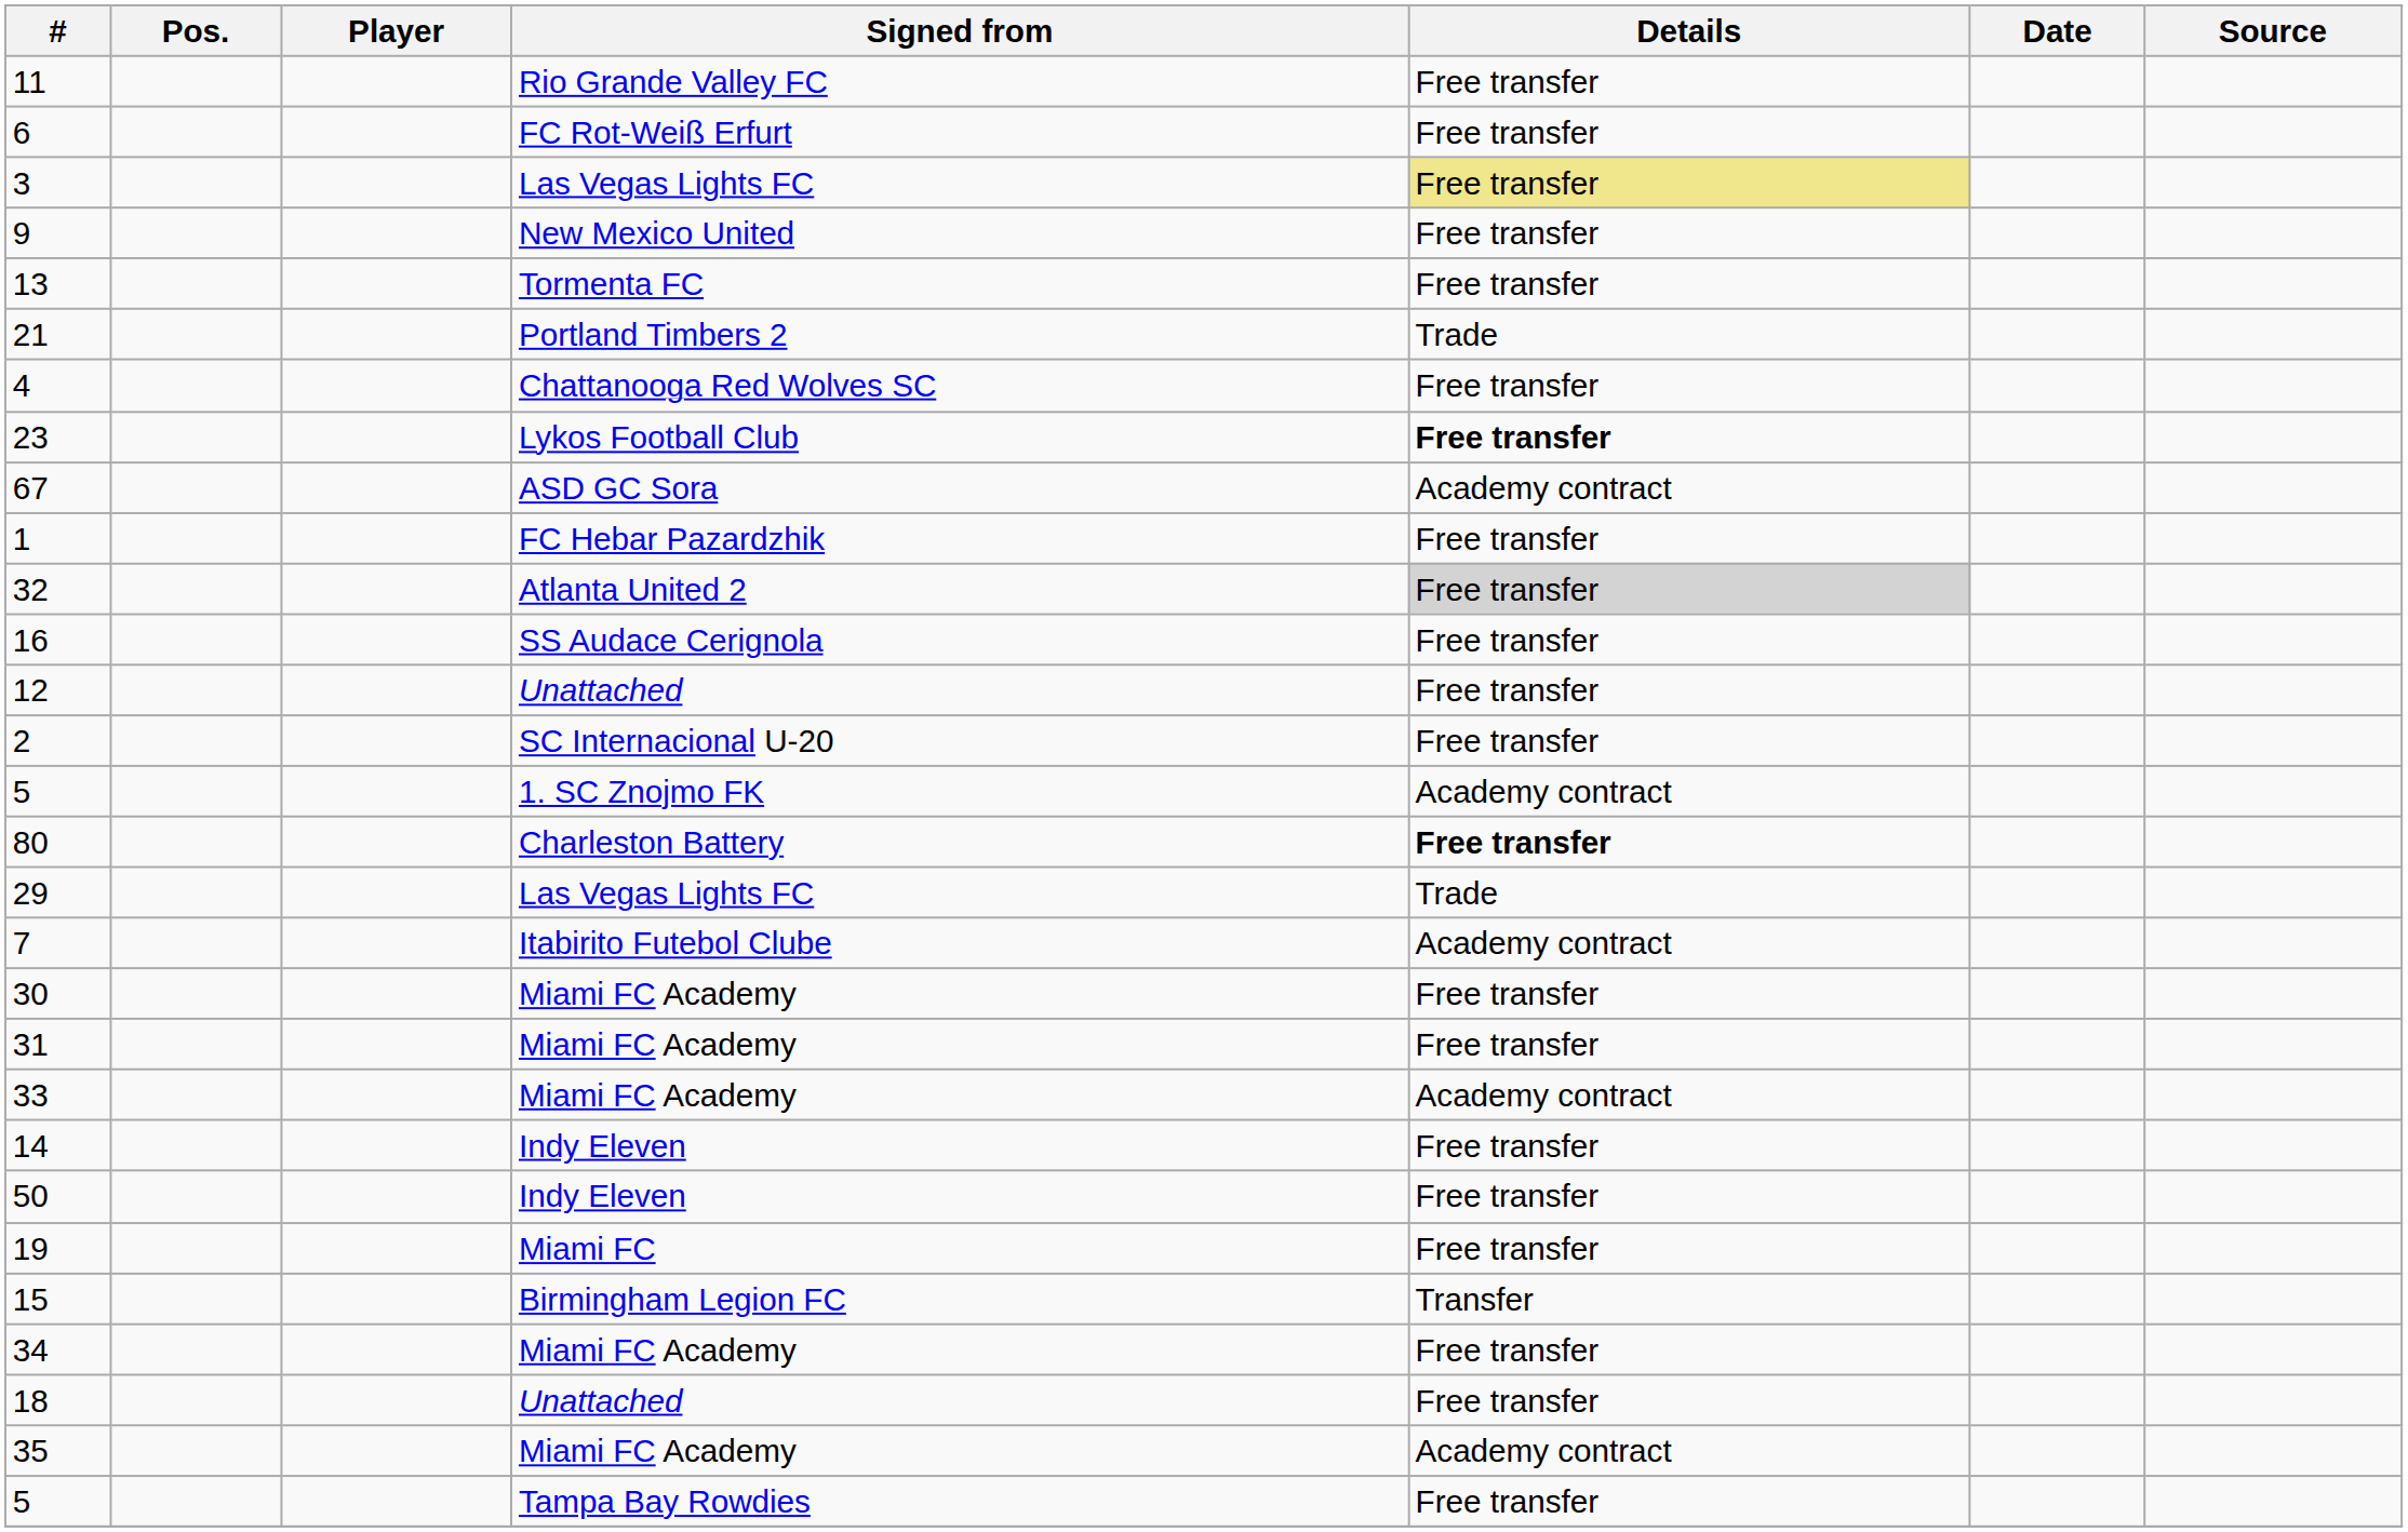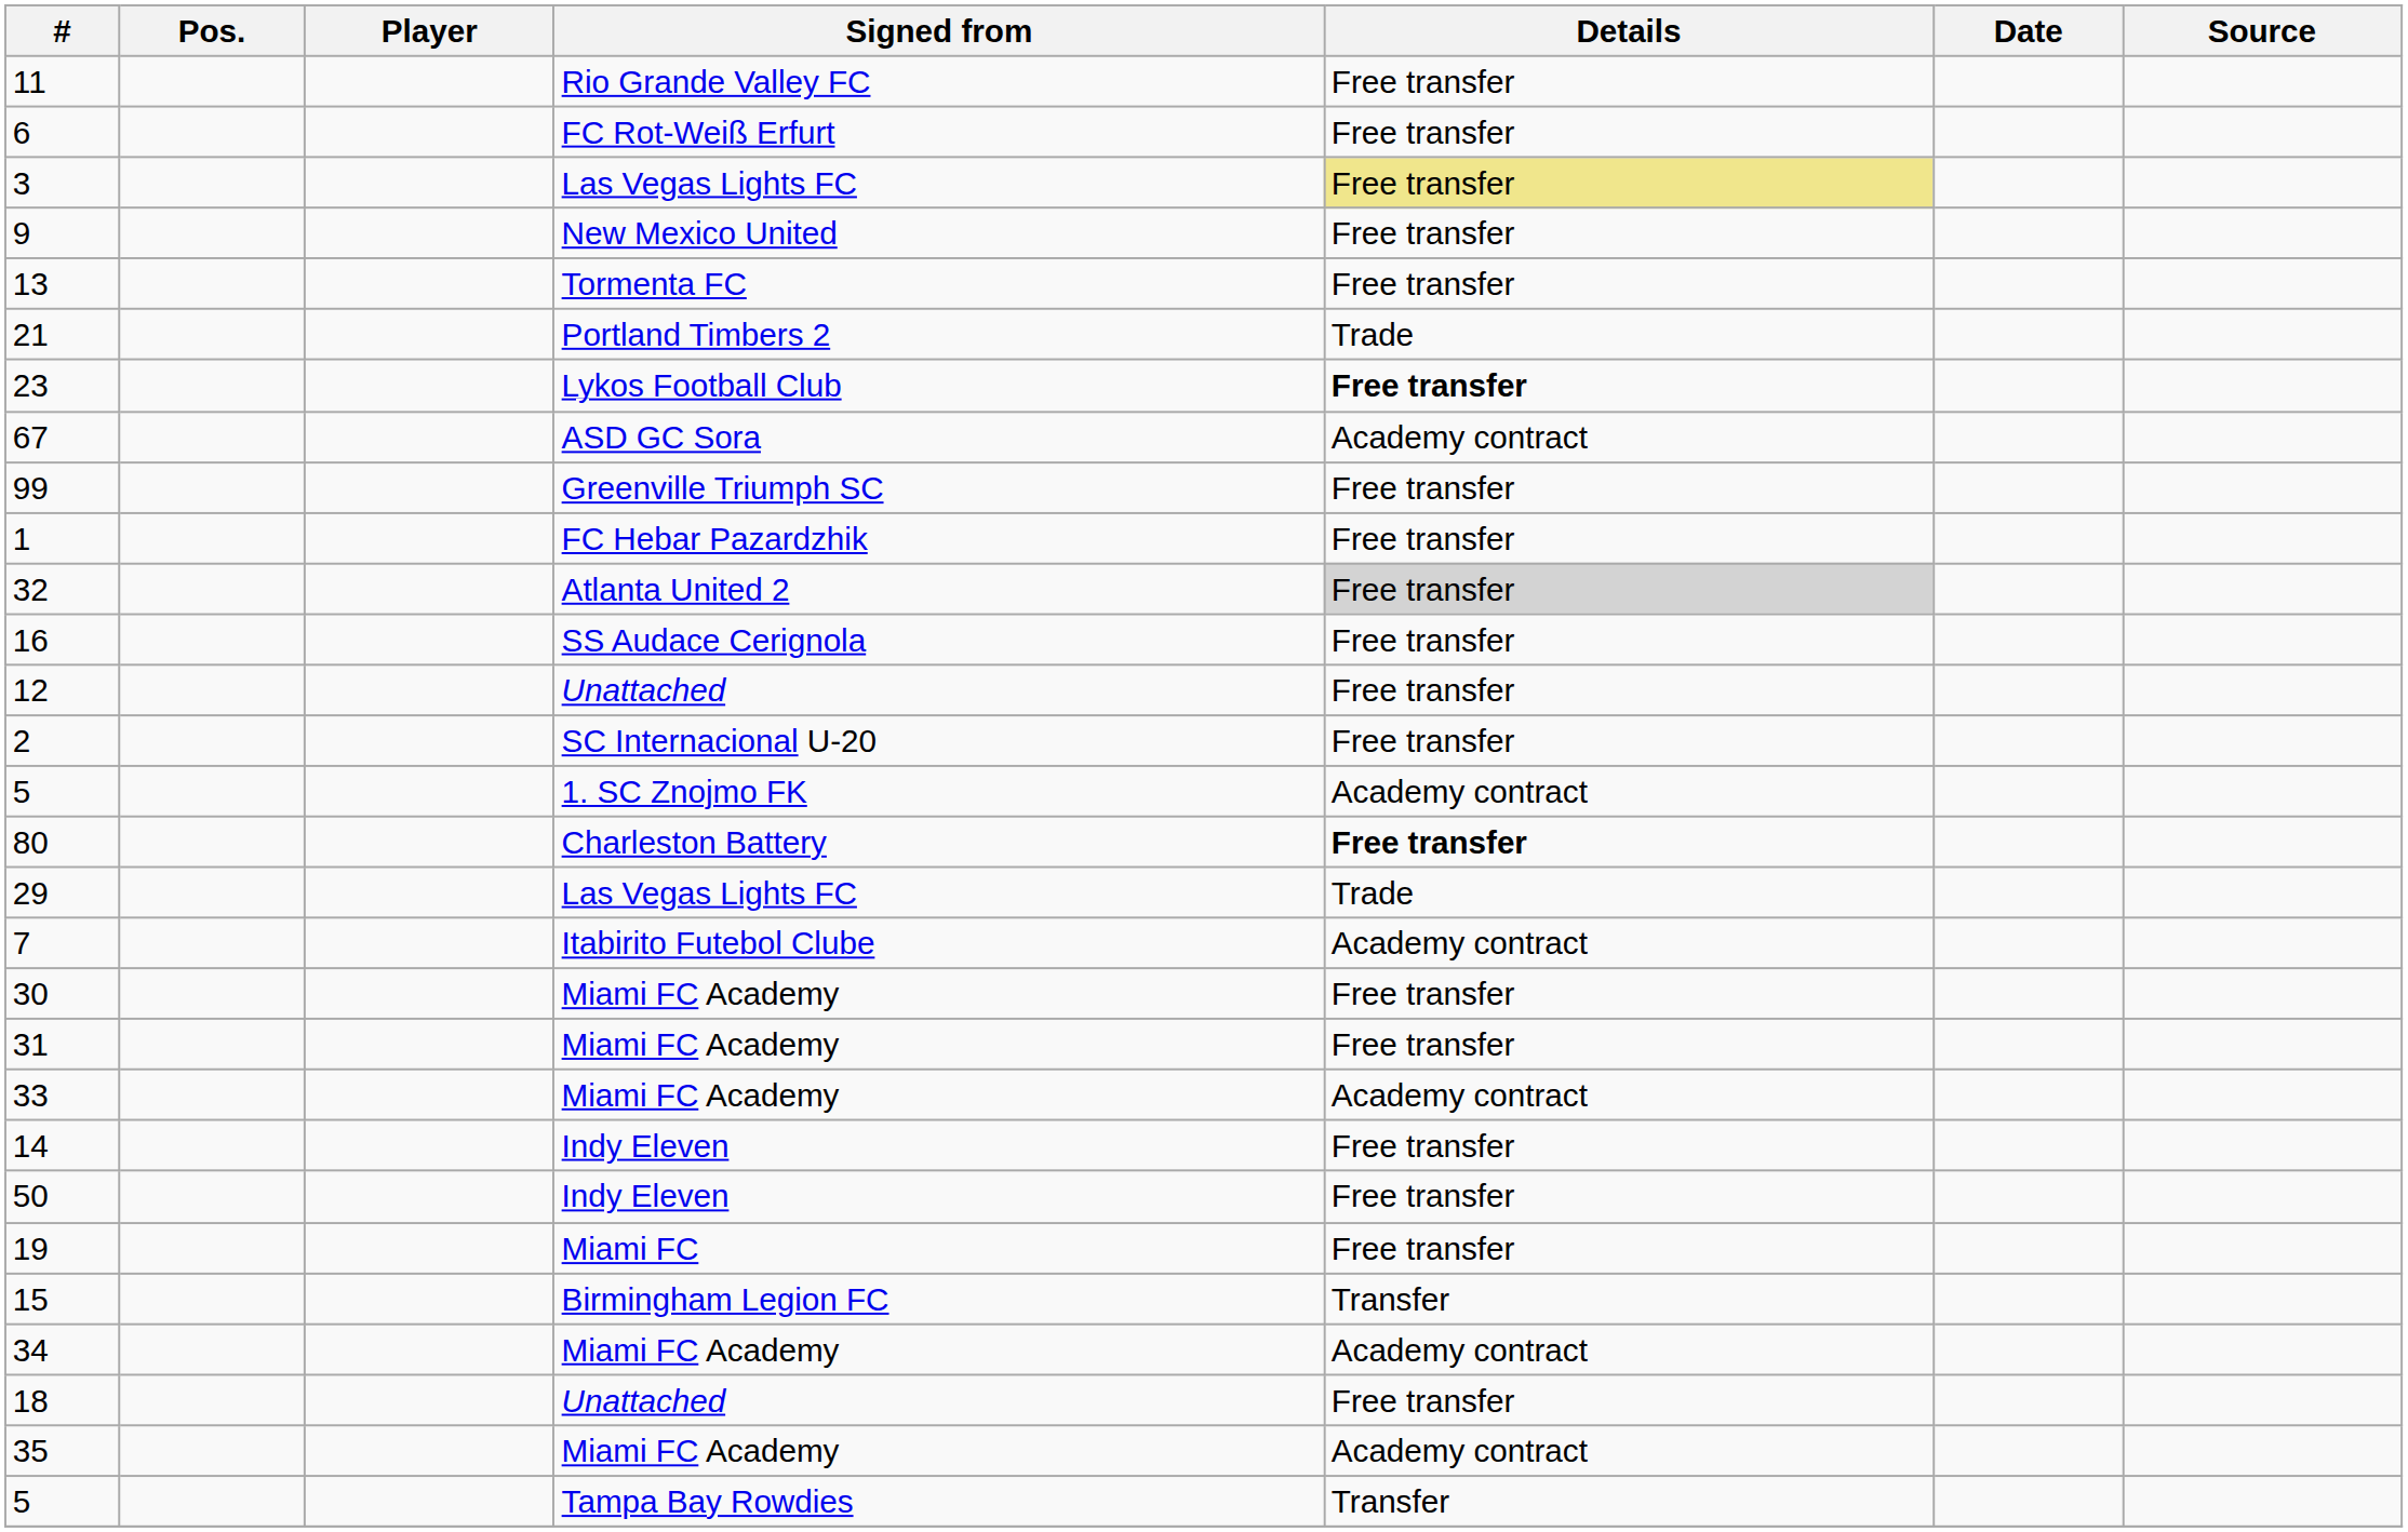- row: 4 | Chattanooga Red Wolves SC | Free transfer
+ row: 99 | Greenville Triumph SC | Free transfer
34 | Details: Free transfer -> Academy contract
5 / Tampa Bay Rowdies | Details: Free transfer -> Transfer
